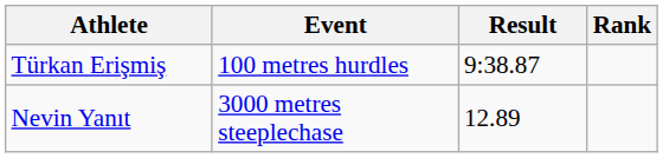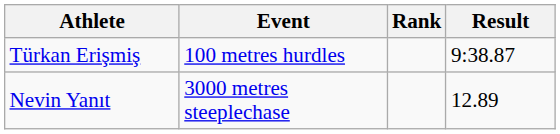columns swapped: Result <-> Rank
